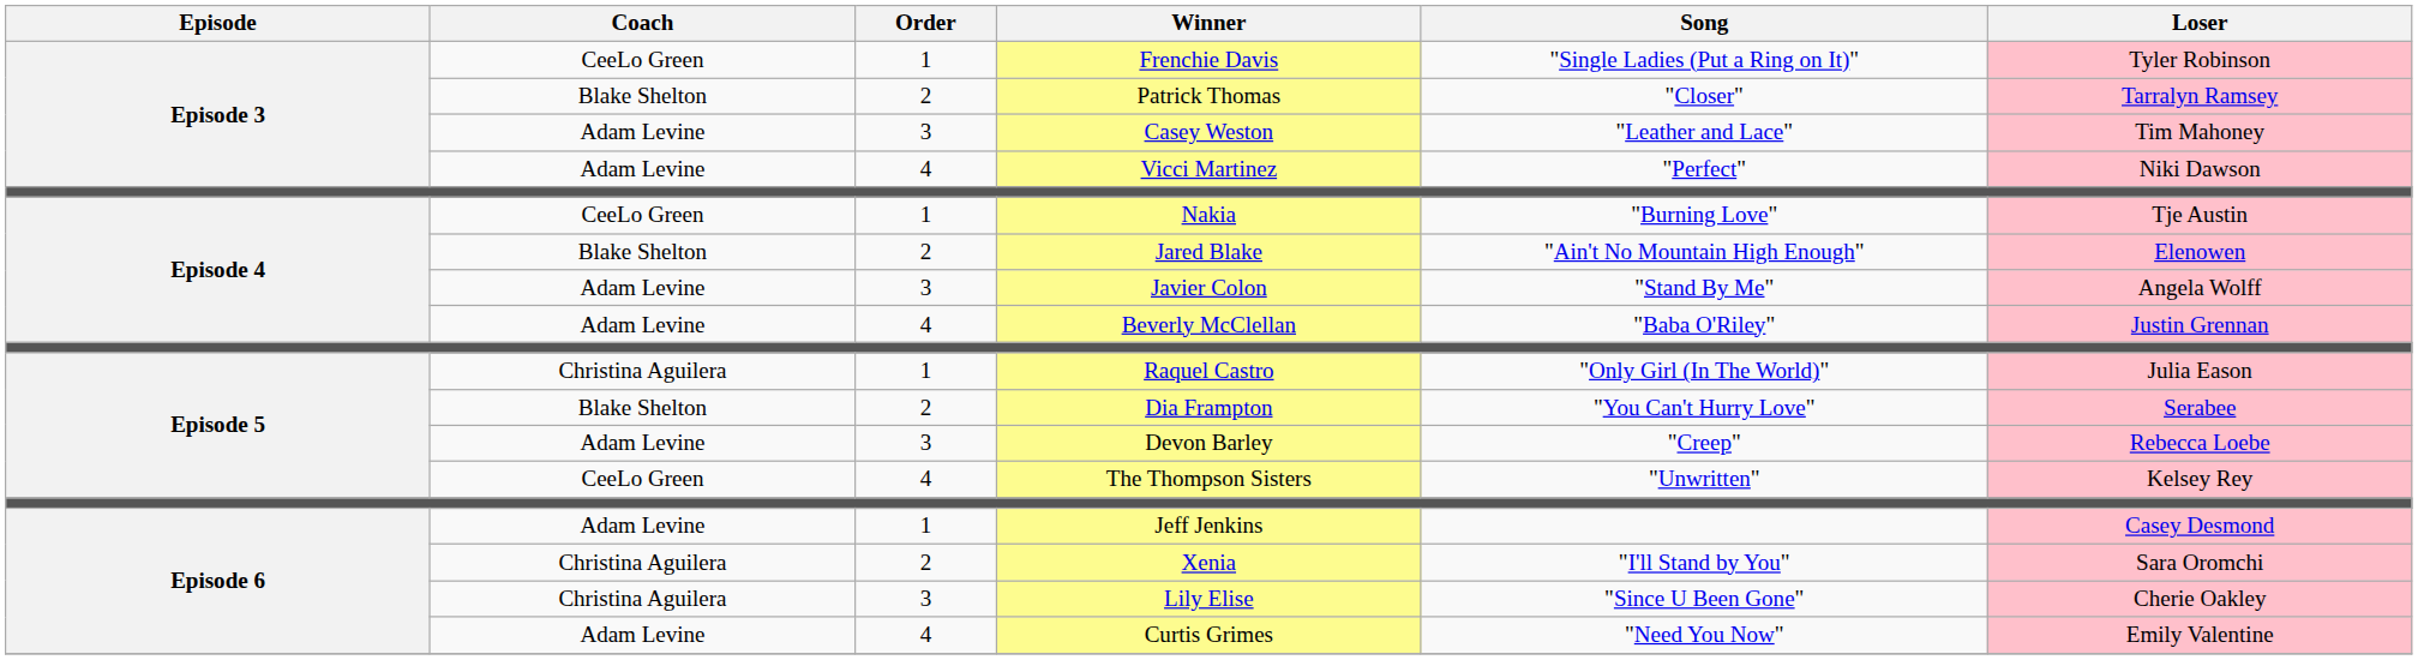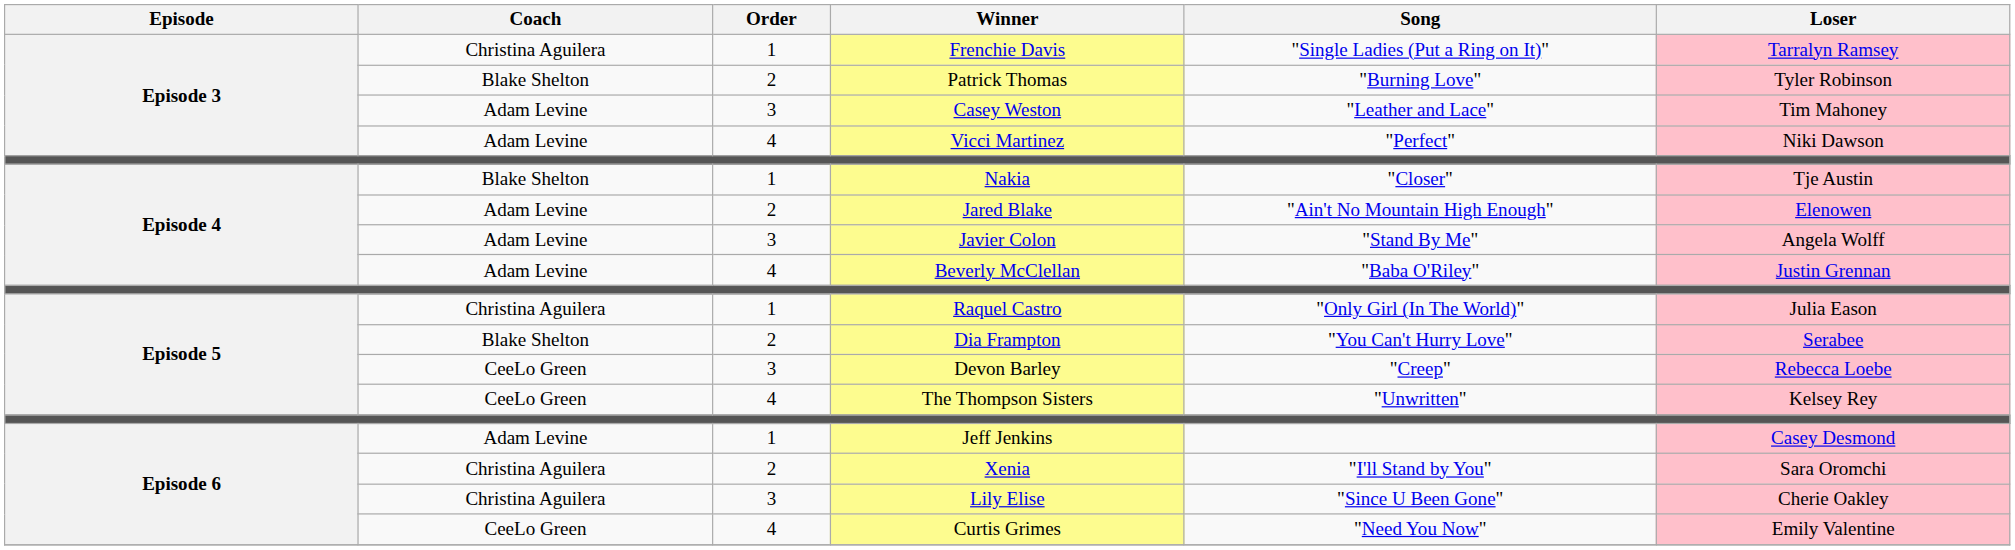Frenchie Davis | Coach: CeeLo Green -> Christina Aguilera
Frenchie Davis | Loser: Tyler Robinson -> Tarralyn Ramsey
Patrick Thomas | Song: "Closer" -> "Burning Love"
Patrick Thomas | Loser: Tarralyn Ramsey -> Tyler Robinson
Nakia | Coach: CeeLo Green -> Blake Shelton
Nakia | Song: "Burning Love" -> "Closer"
Jared Blake | Coach: Blake Shelton -> Adam Levine
Devon Barley | Coach: Adam Levine -> CeeLo Green
Curtis Grimes | Coach: Adam Levine -> CeeLo Green
